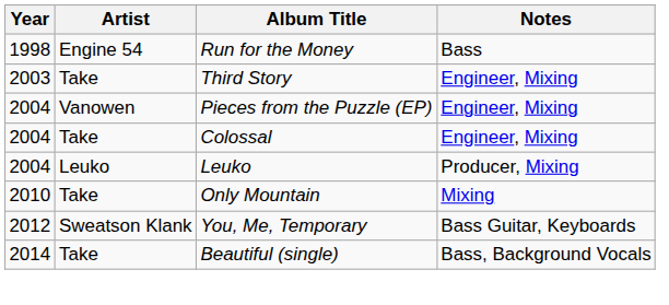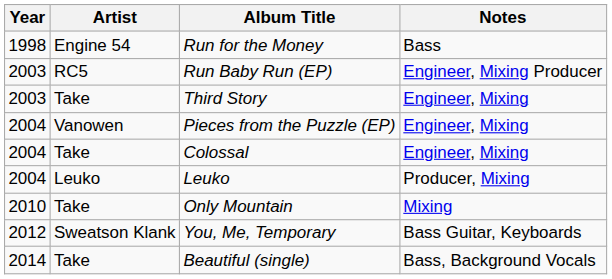+ row: 2003 | RC5 | Run Baby Run (EP) | Engineer, Mixing Producer
